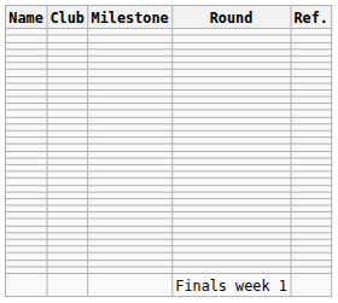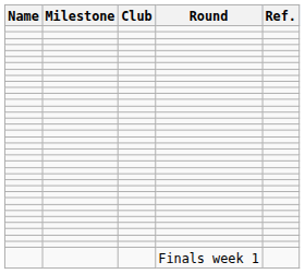columns swapped: Club <-> Milestone
